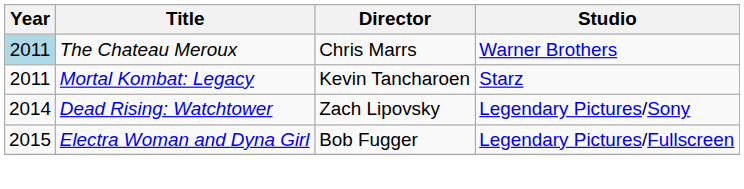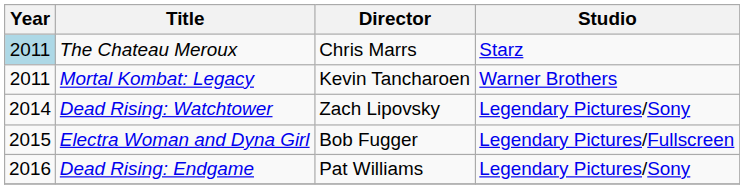The Chateau Meroux | Studio: Warner Brothers -> Starz
Mortal Kombat: Legacy | Studio: Starz -> Warner Brothers
+ row: 2016 | Dead Rising: Endgame | Pat Williams | Legendary Pictures/Sony
